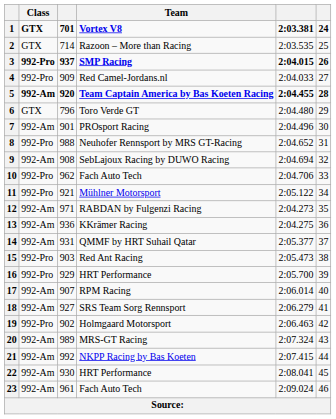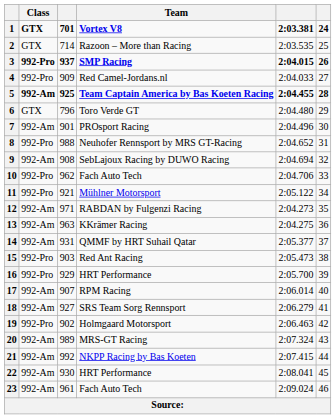5 | column 3: 920 -> 925
13 | column 3: 936 -> 963
